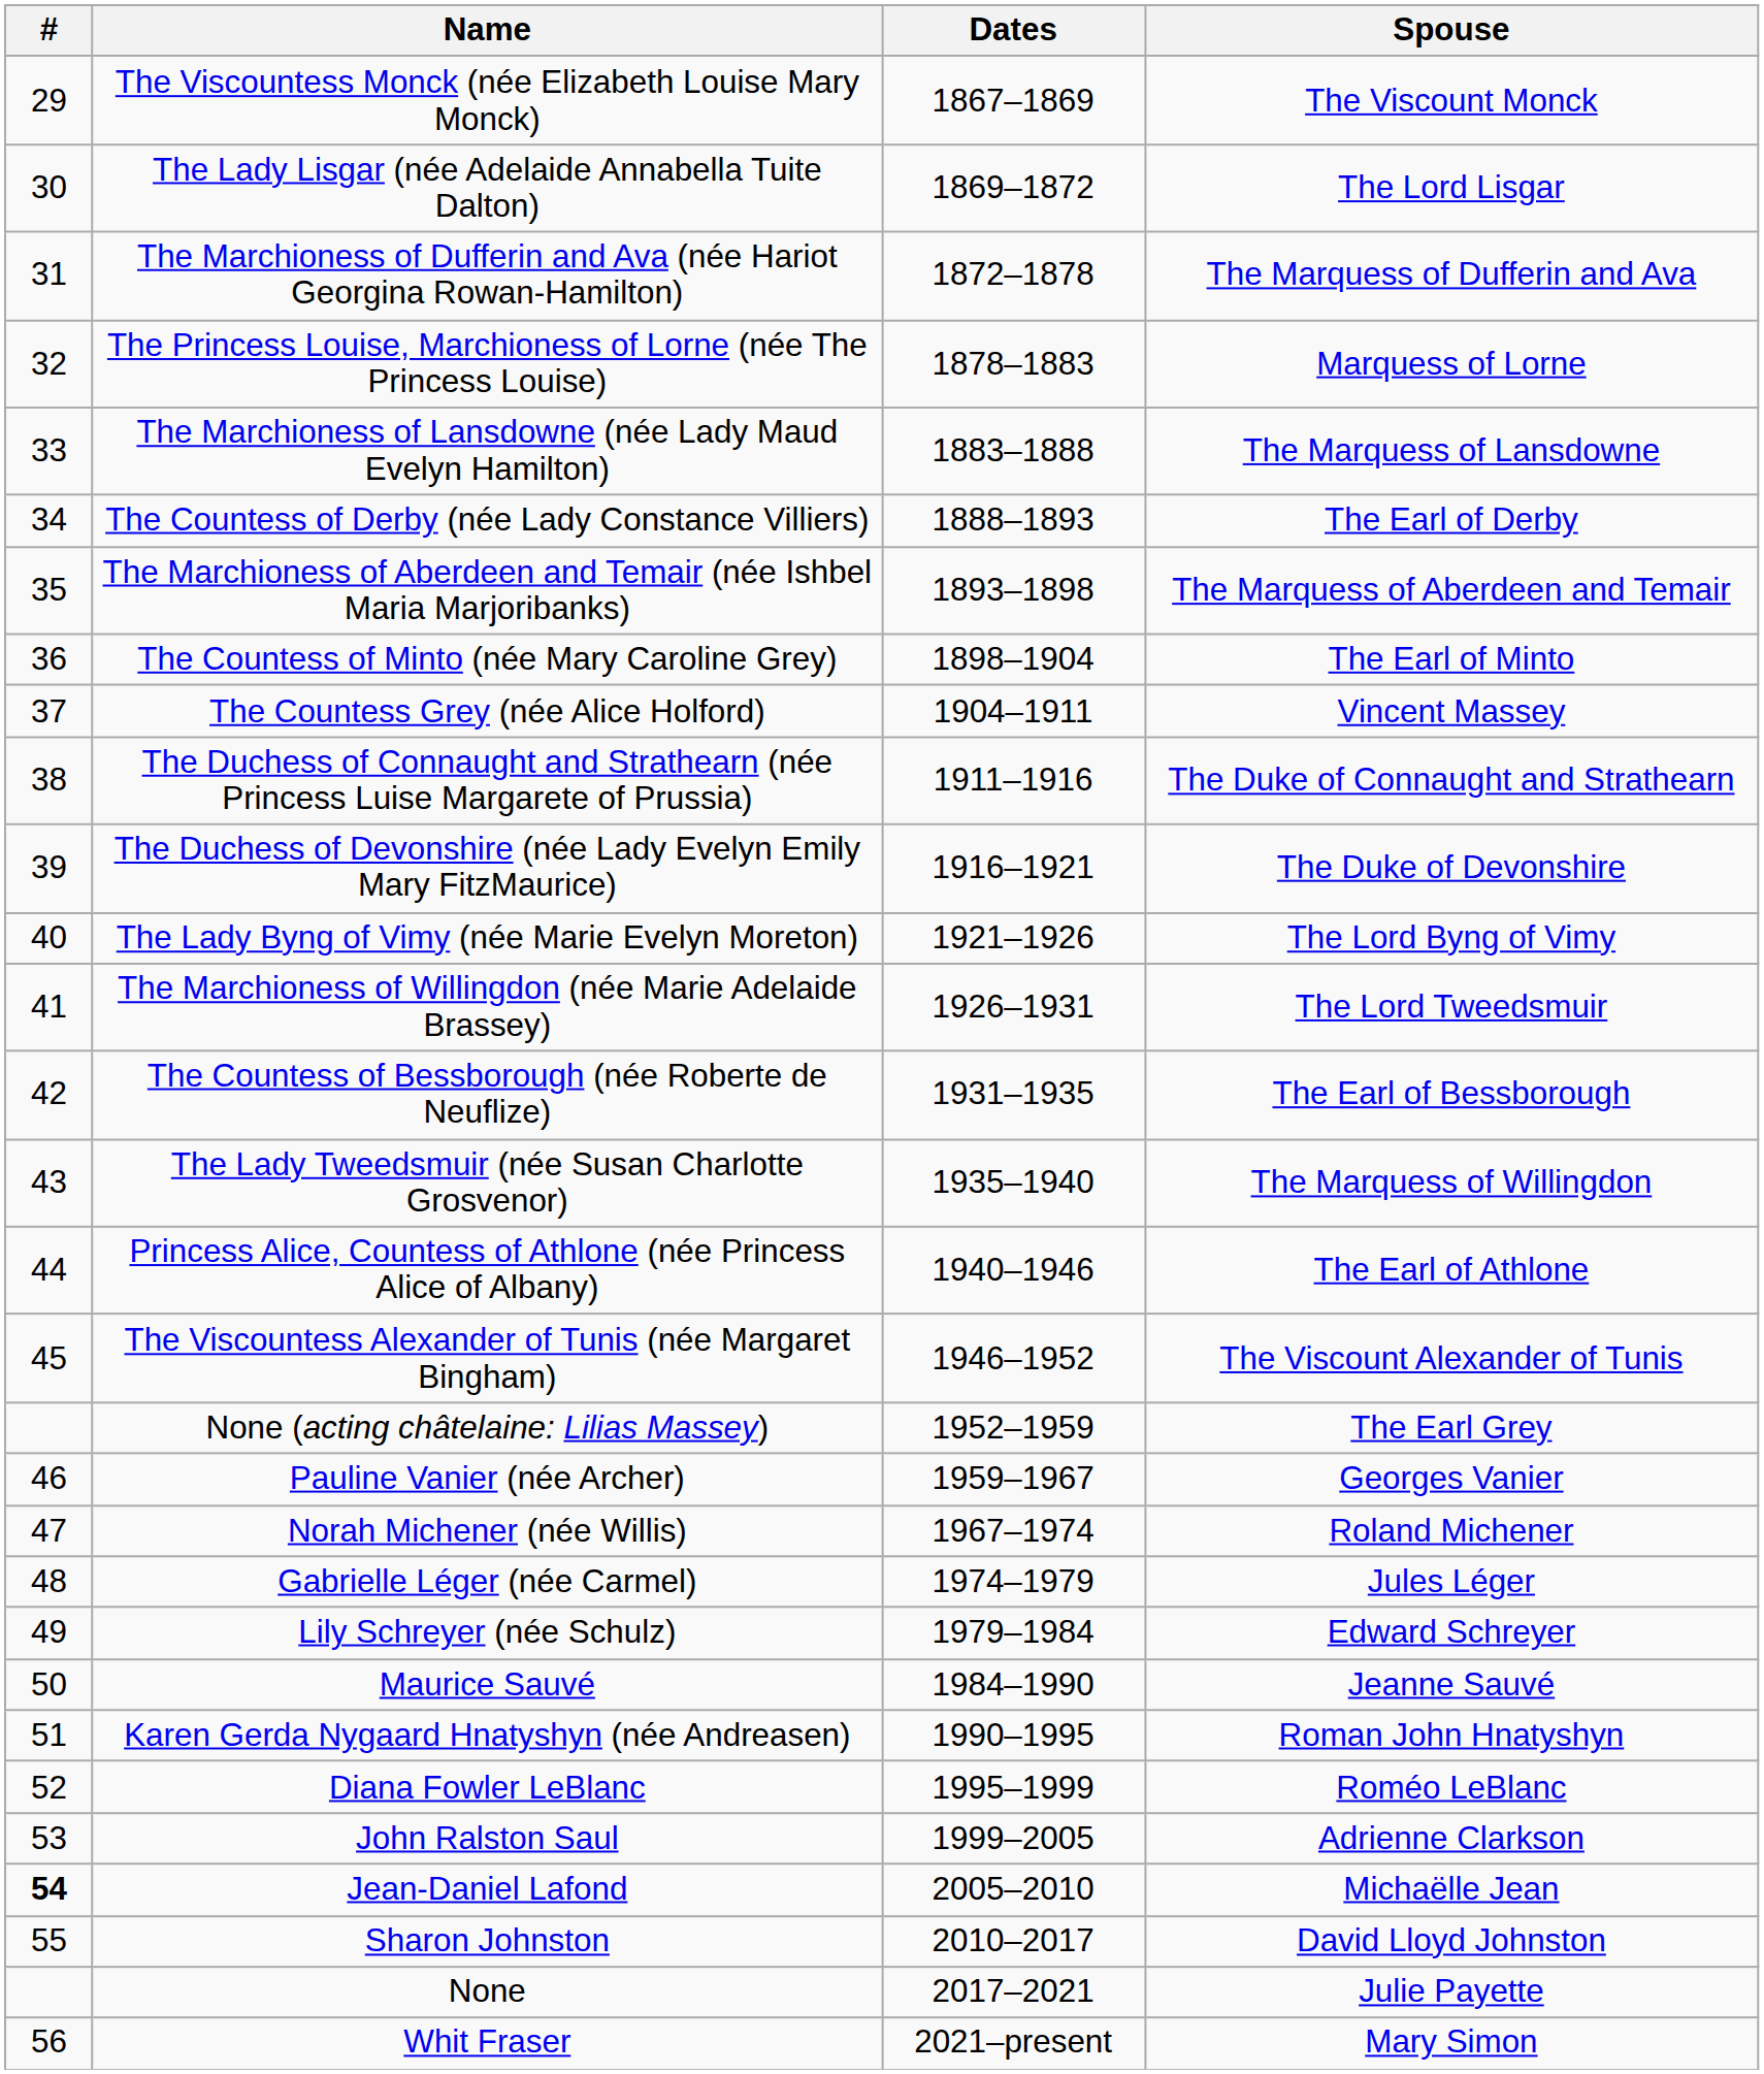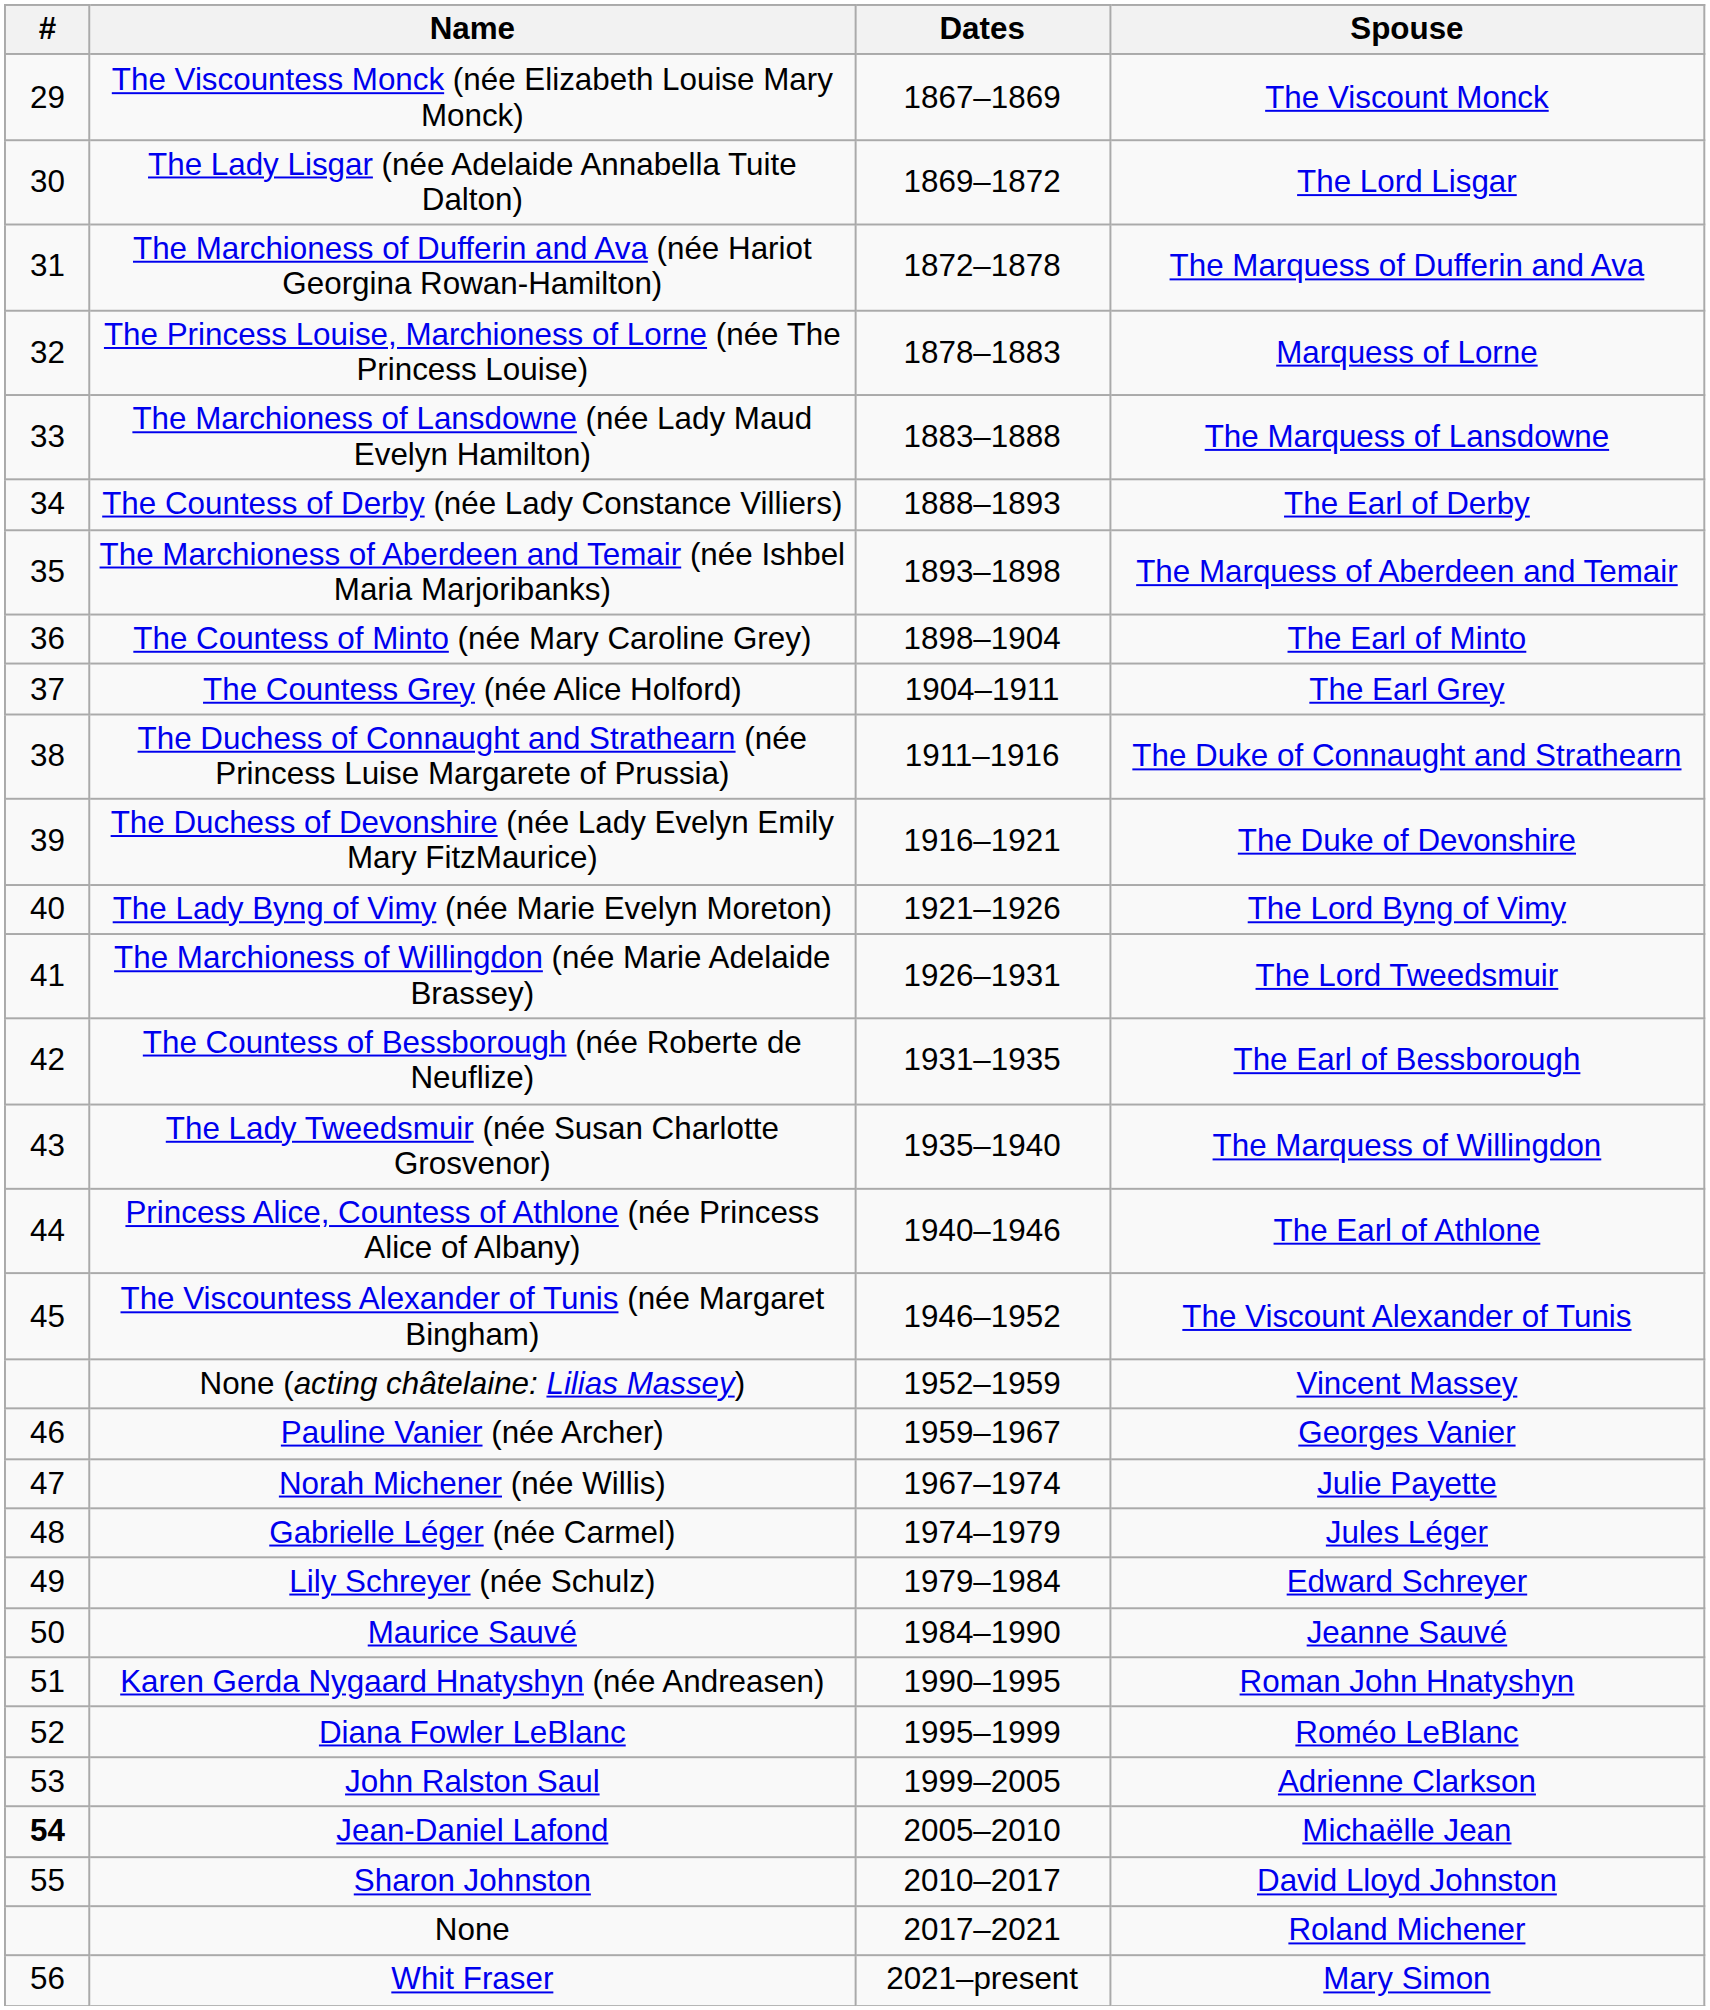The Countess Grey (née Alice Holford) | Spouse: Vincent Massey -> The Earl Grey
None (acting châtelaine: Lilias Massey) | Spouse: The Earl Grey -> Vincent Massey
Norah Michener (née Willis) | Spouse: Roland Michener -> Julie Payette
None | Spouse: Julie Payette -> Roland Michener
